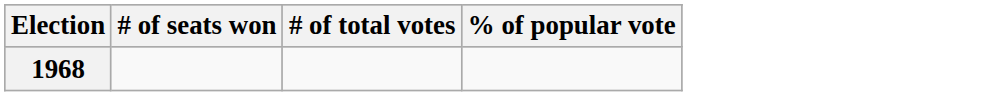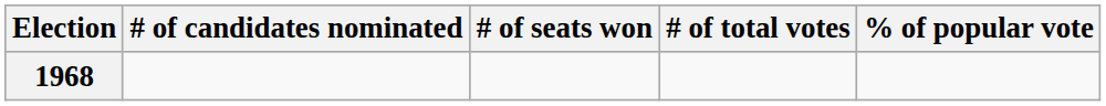+ column: # of candidates nominated
